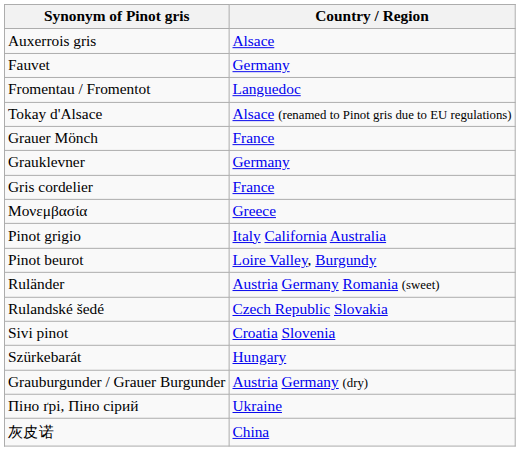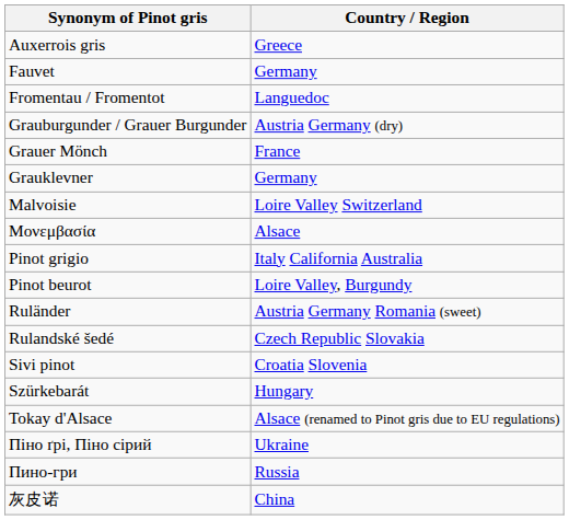Auxerrois gris | Country / Region: Alsace -> Greece
rows swapped: Grauburgunder / Grauer Burgunder <-> Tokay d'Alsace
- row: Gris cordelier | France
+ row: Malvoisie | Loire Valley Switzerland
Μονεμβασία | Country / Region: Greece -> Alsace
+ row: Пино-гри | Russia
